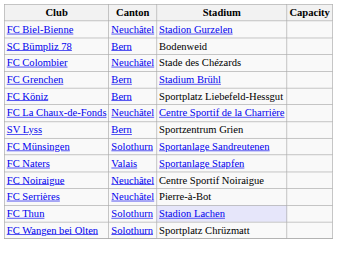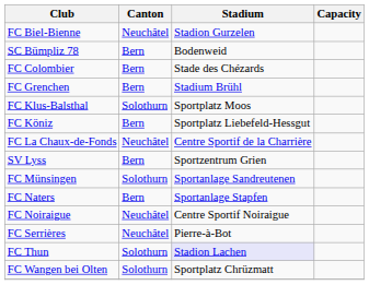FC Colombier | Canton: Neuchâtel -> Bern
+ row: FC Klus-Balsthal | Solothurn | Sportplatz Moos
FC Naters | Canton: Valais -> Bern
